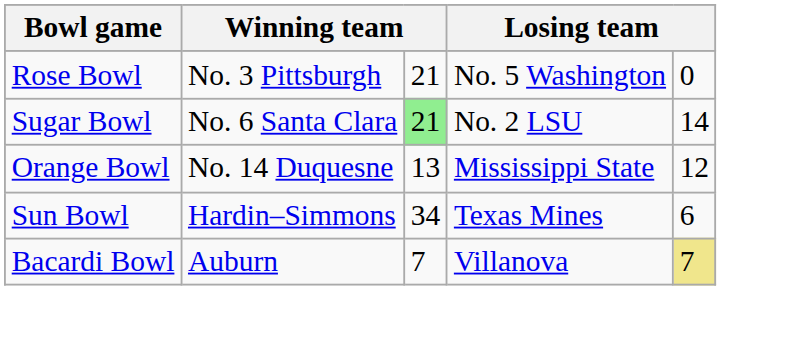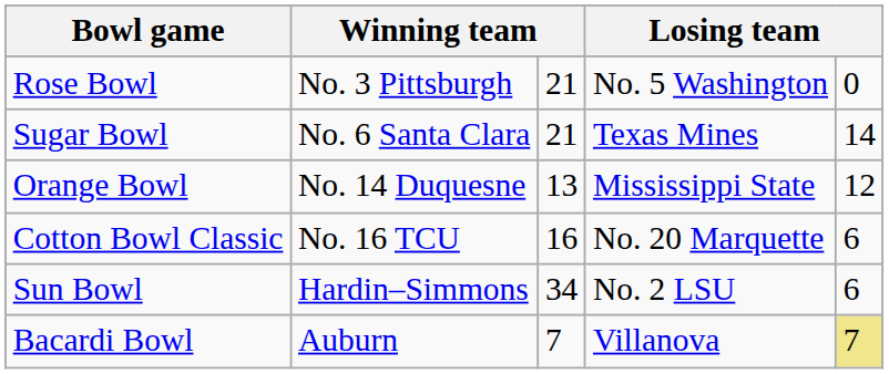Sugar Bowl | column 3: lightgreen background -> no background
Sugar Bowl | column 4: No. 2 LSU -> Texas Mines
+ row: Cotton Bowl Classic | No. 16 TCU | 16 | No. 20 Marquette | 6
Sun Bowl | column 4: Texas Mines -> No. 2 LSU
